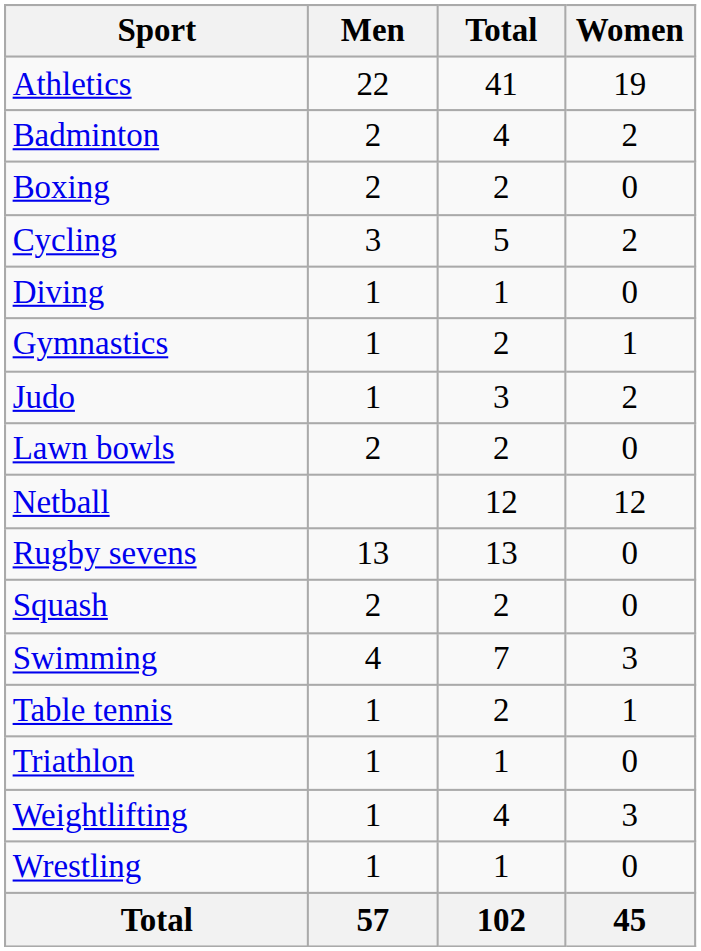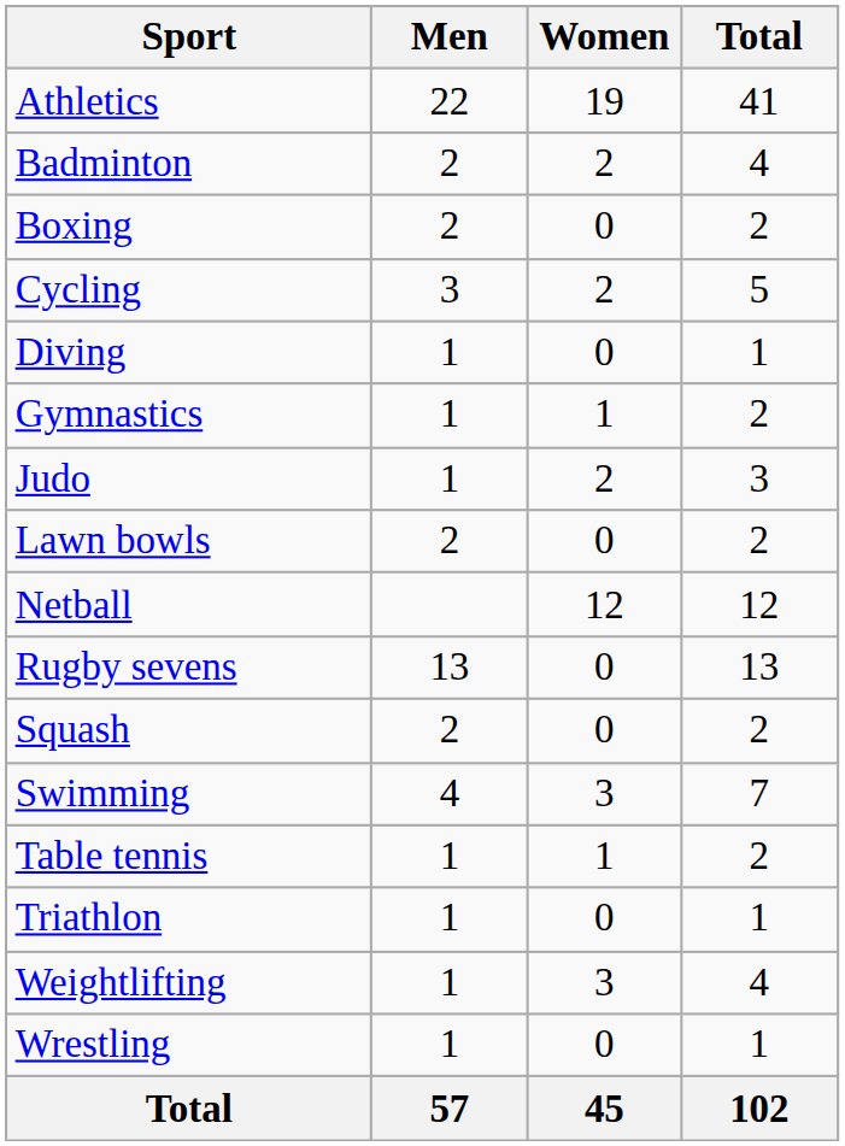columns swapped: Women <-> Total
